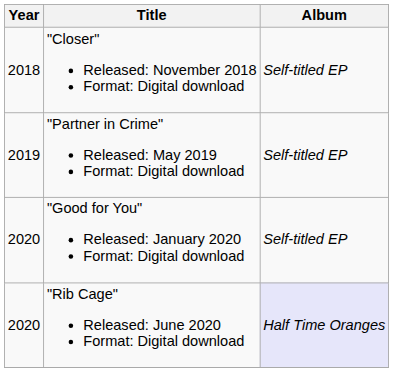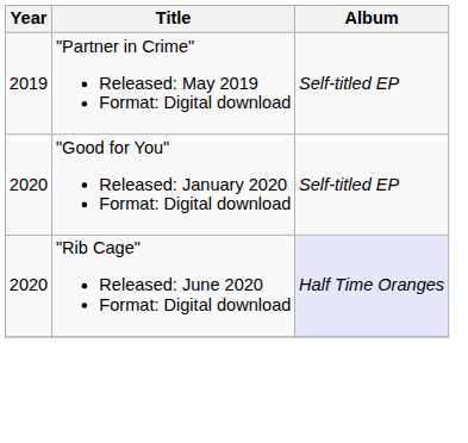- row: 2018 | "Closer" Released: November 2018 Format: Digital download | Self-titled EP
